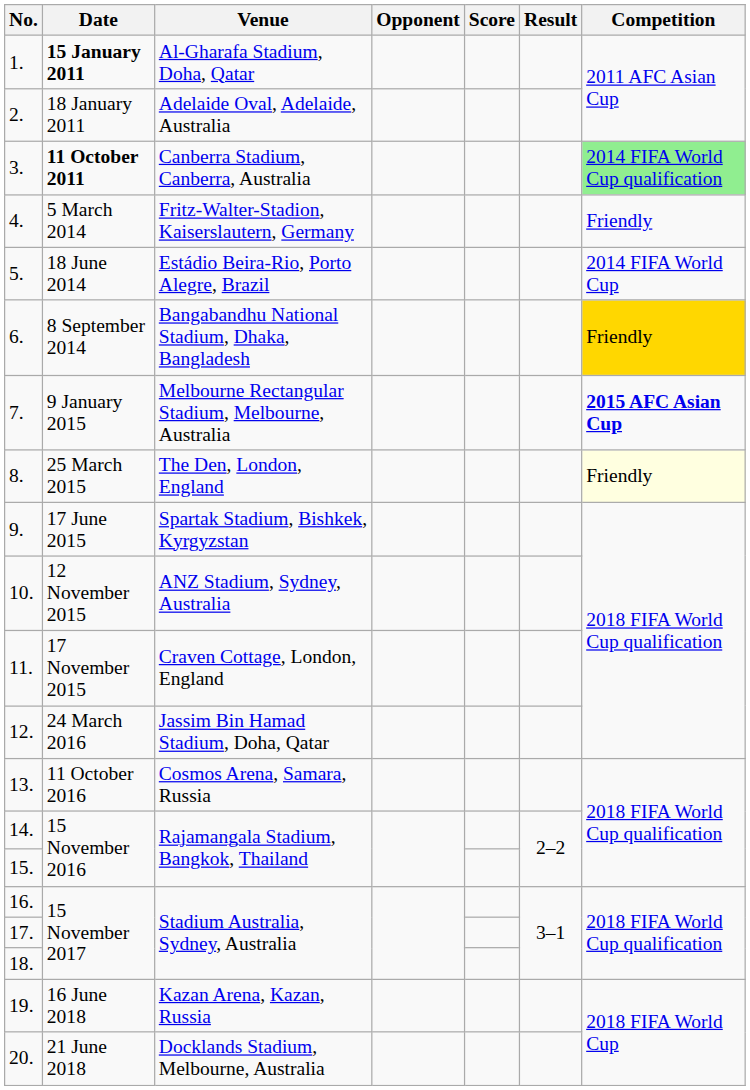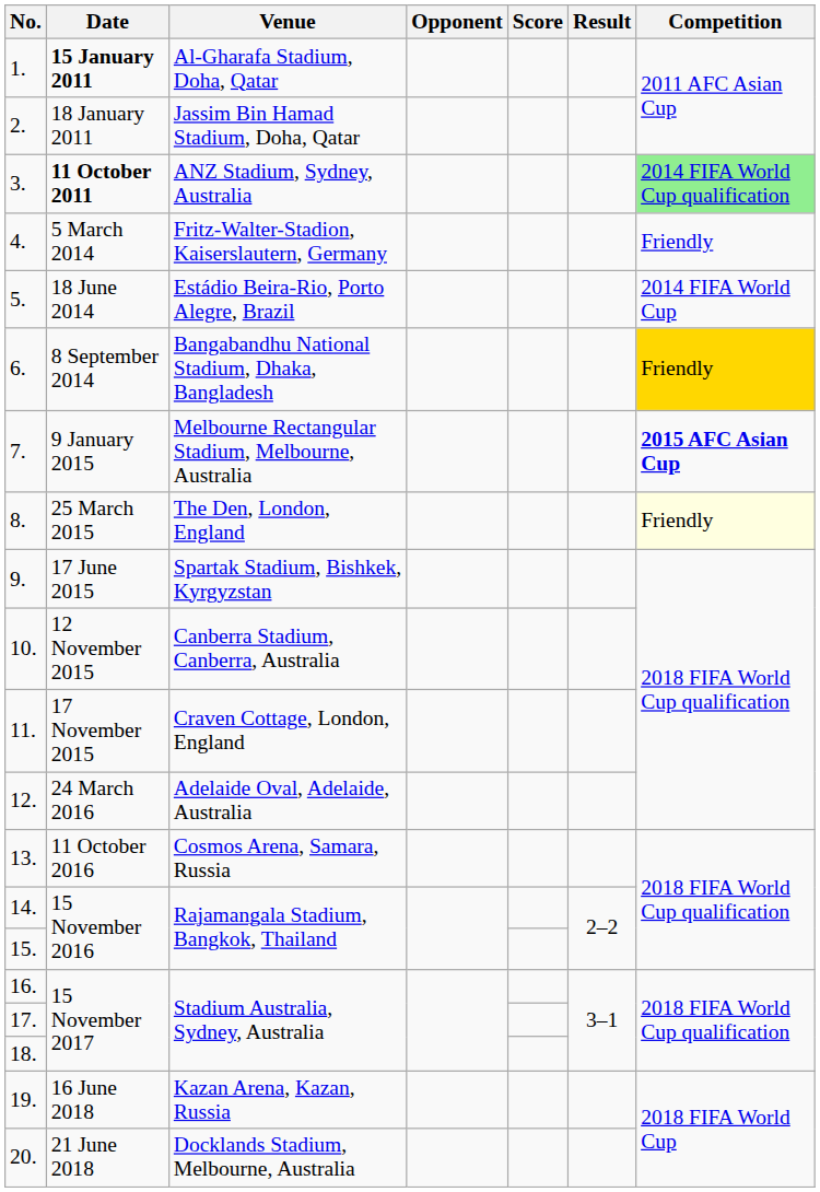2. | Venue: Adelaide Oval, Adelaide, Australia -> Jassim Bin Hamad Stadium, Doha, Qatar
3. | Venue: Canberra Stadium, Canberra, Australia -> ANZ Stadium, Sydney, Australia
10. | Venue: ANZ Stadium, Sydney, Australia -> Canberra Stadium, Canberra, Australia
12. | Venue: Jassim Bin Hamad Stadium, Doha, Qatar -> Adelaide Oval, Adelaide, Australia
